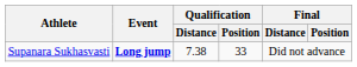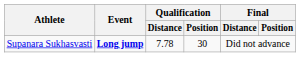Supanara Sukhasvasti | Qualification / Distance: 7.38 -> 7.78
Supanara Sukhasvasti | Qualification / Position: 33 -> 30
